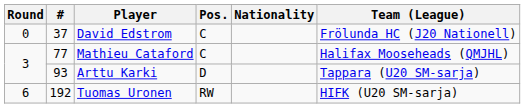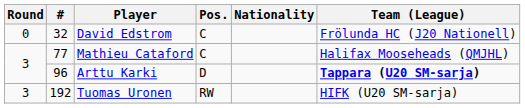David Edstrom | #: 37 -> 32
Arttu Karki | #: 93 -> 96
Arttu Karki | Team (League): normal -> bold
Tuomas Uronen | Round: 6 -> 3
